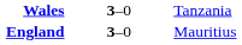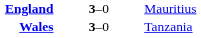rows swapped: England <-> Wales
